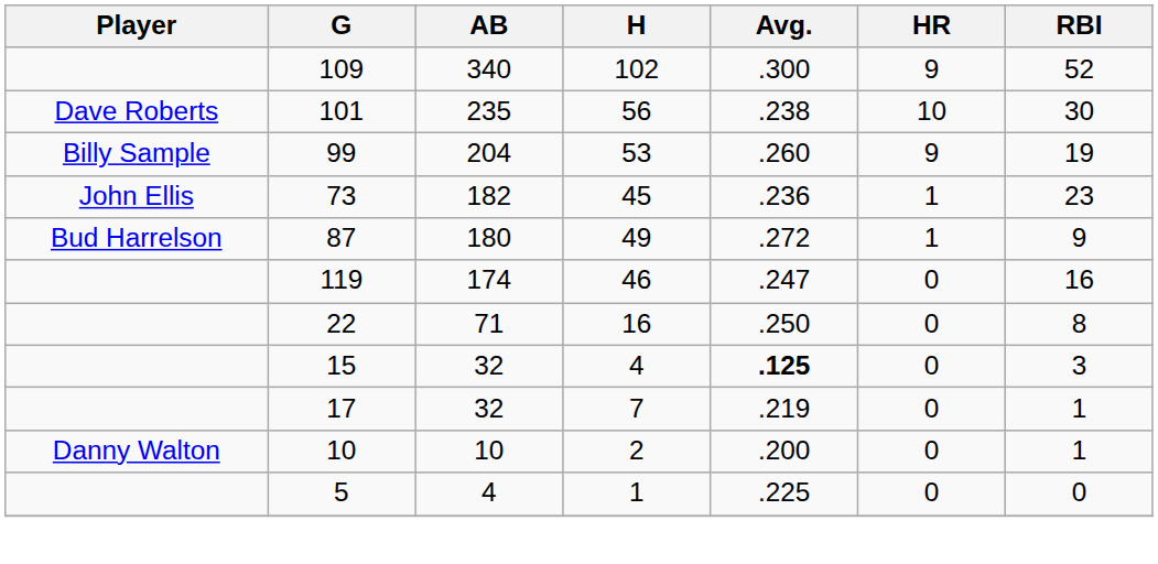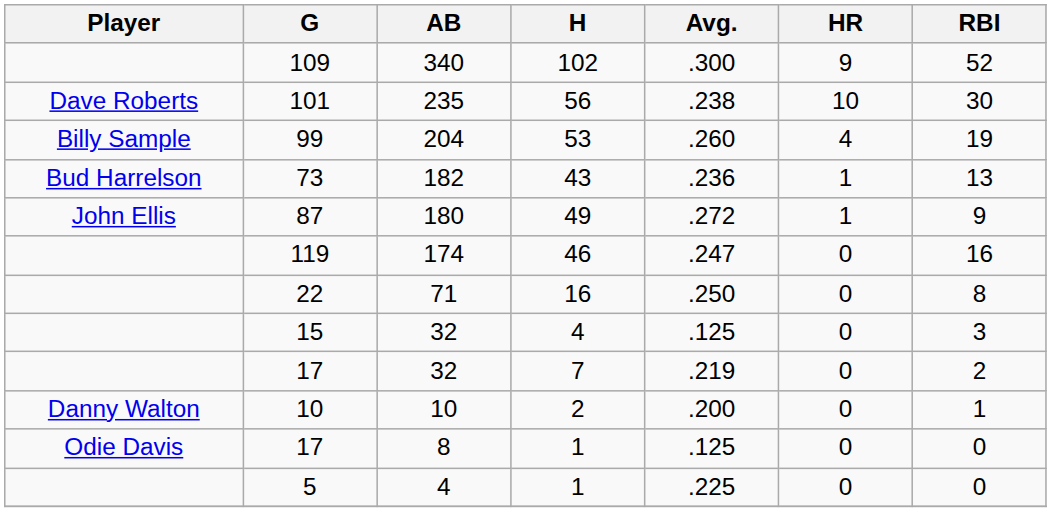99 | HR: 9 -> 4
73 | Player: John Ellis -> Bud Harrelson
73 | H: 45 -> 43
73 | RBI: 23 -> 13
87 | Player: Bud Harrelson -> John Ellis
15 | Avg.: bold -> normal
17 / 32 | RBI: 1 -> 2
+ row: Odie Davis | 17 | 8 | 1 | .125 | 0 | 0
